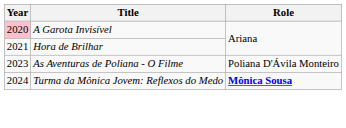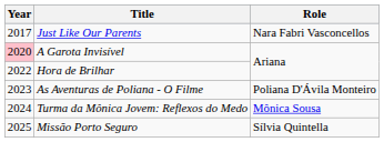+ row: 2017 | Just Like Our Parents | Nara Fabri Vasconcellos
Hora de Brilhar | Year: 2021 -> 2022
Turma da Mônica Jovem: Reflexos do Medo | Role: bold -> normal
+ row: 2025 | Missão Porto Seguro | Sílvia Quintella
